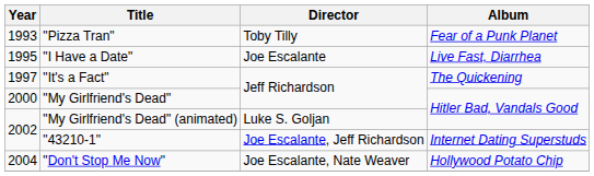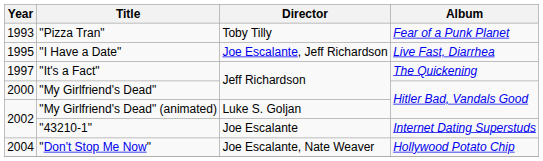"I Have a Date" | Director: Joe Escalante -> Joe Escalante, Jeff Richardson
"43210-1" | Director: Joe Escalante, Jeff Richardson -> Joe Escalante
